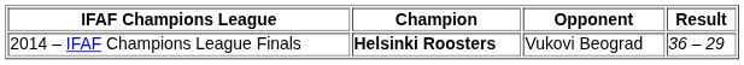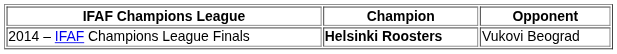- column: Result | 36 – 29
